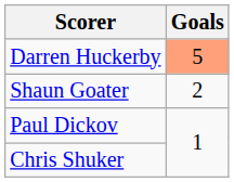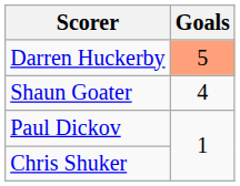Shaun Goater | Goals: 2 -> 4
